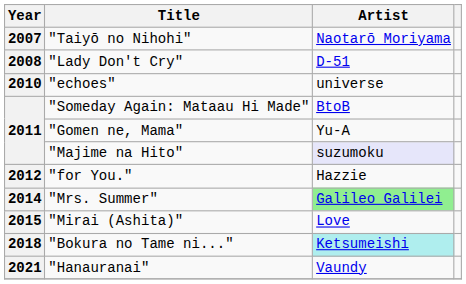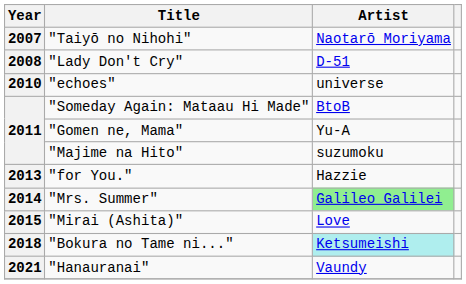"Majime na Hito" | Artist: lavender background -> no background
"for You." | Year: 2012 -> 2013
